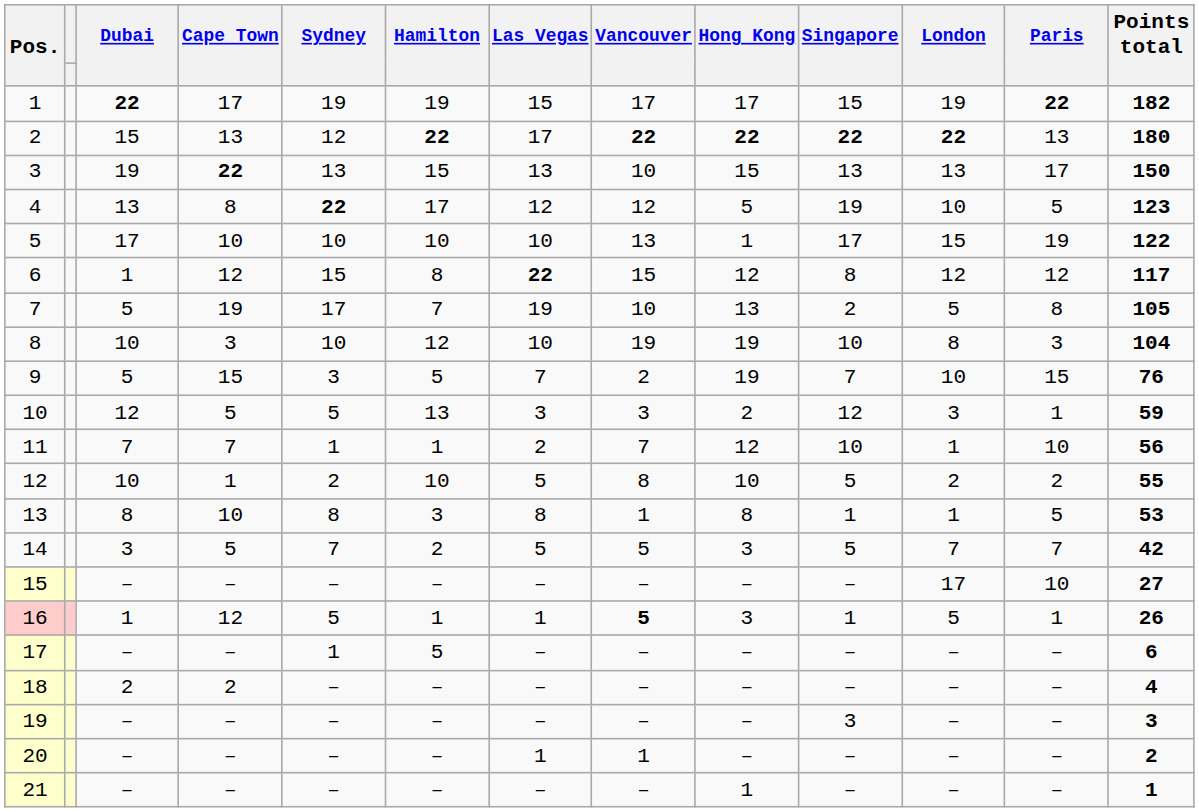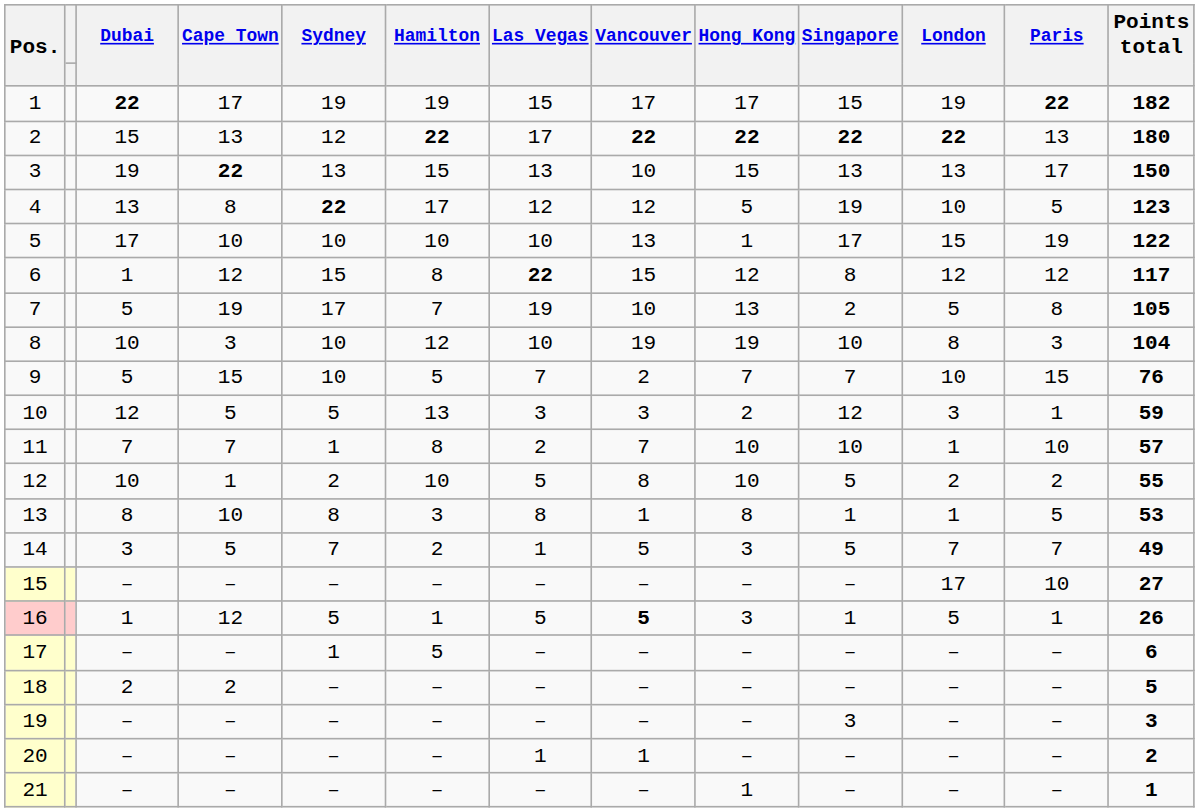9 | Sydney: 3 -> 10
9 | Hong Kong: 19 -> 7
11 | Hamilton: 1 -> 8
11 | Hong Kong: 12 -> 10
11 | Points total: 56 -> 57
14 | Las Vegas: 5 -> 1
14 | Points total: 42 -> 49
16 | Las Vegas: 1 -> 5
18 | Points total: 4 -> 5
